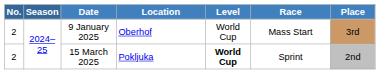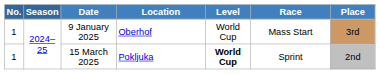9 January 2025 | No.: 2 -> 1
15 March 2025 | No.: 2 -> 1
